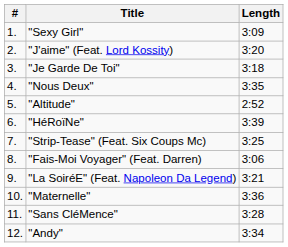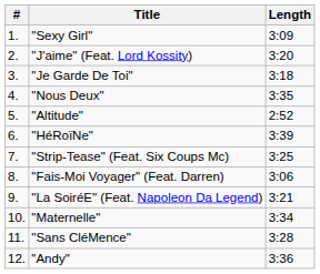"Maternelle" | Length: 3:36 -> 3:34
"Andy" | Length: 3:34 -> 3:36
